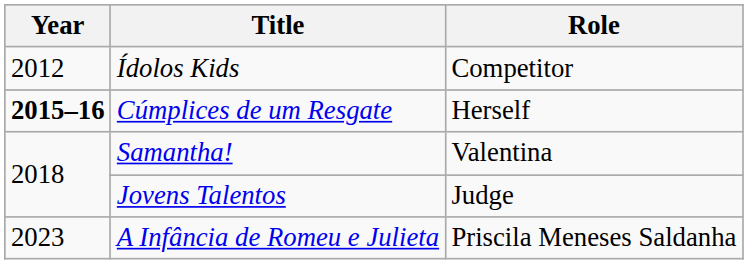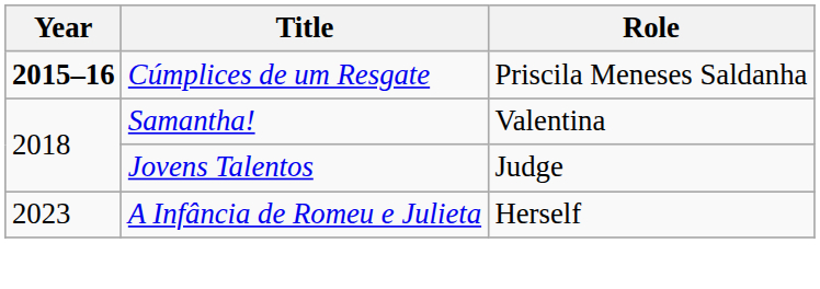- row: 2012 | Ídolos Kids | Competitor
Cúmplices de um Resgate | Role: Herself -> Priscila Meneses Saldanha
A Infância de Romeu e Julieta | Role: Priscila Meneses Saldanha -> Herself
